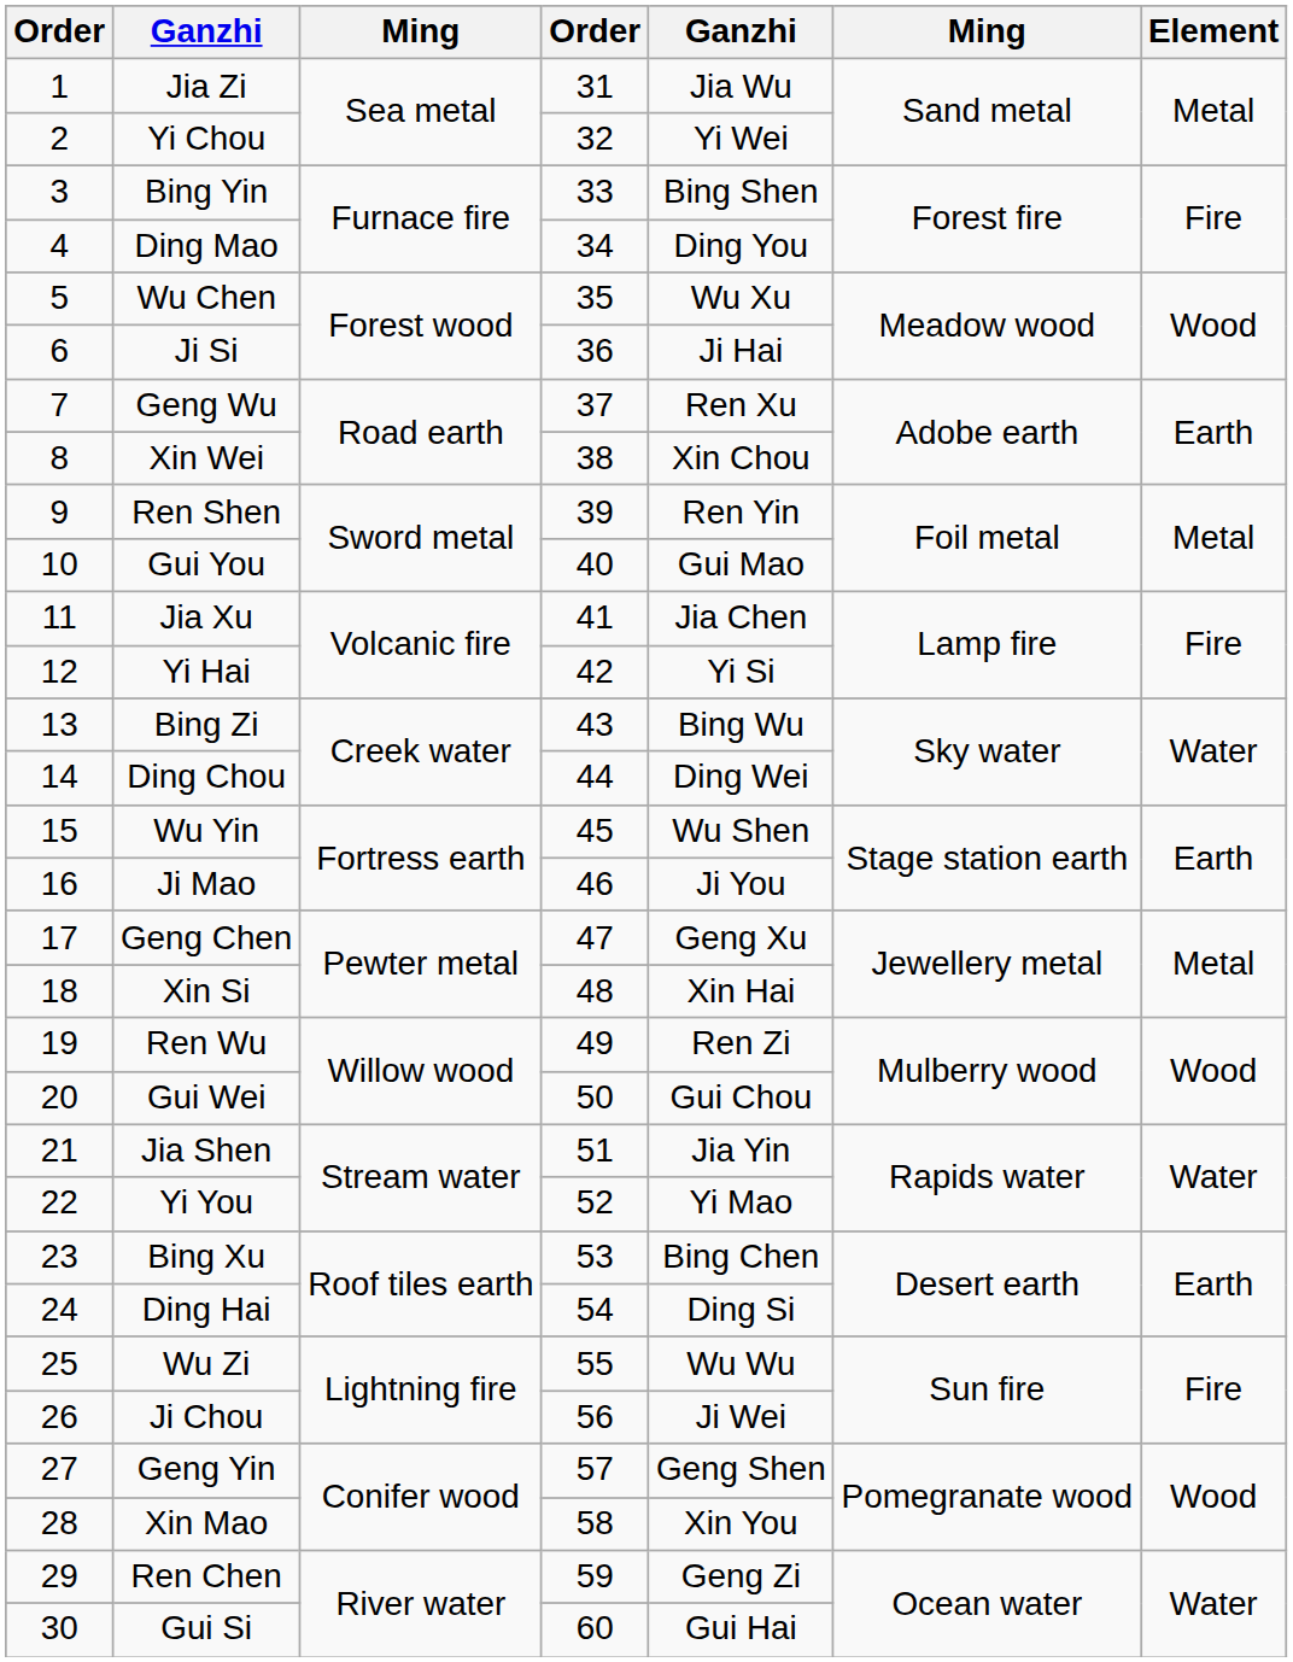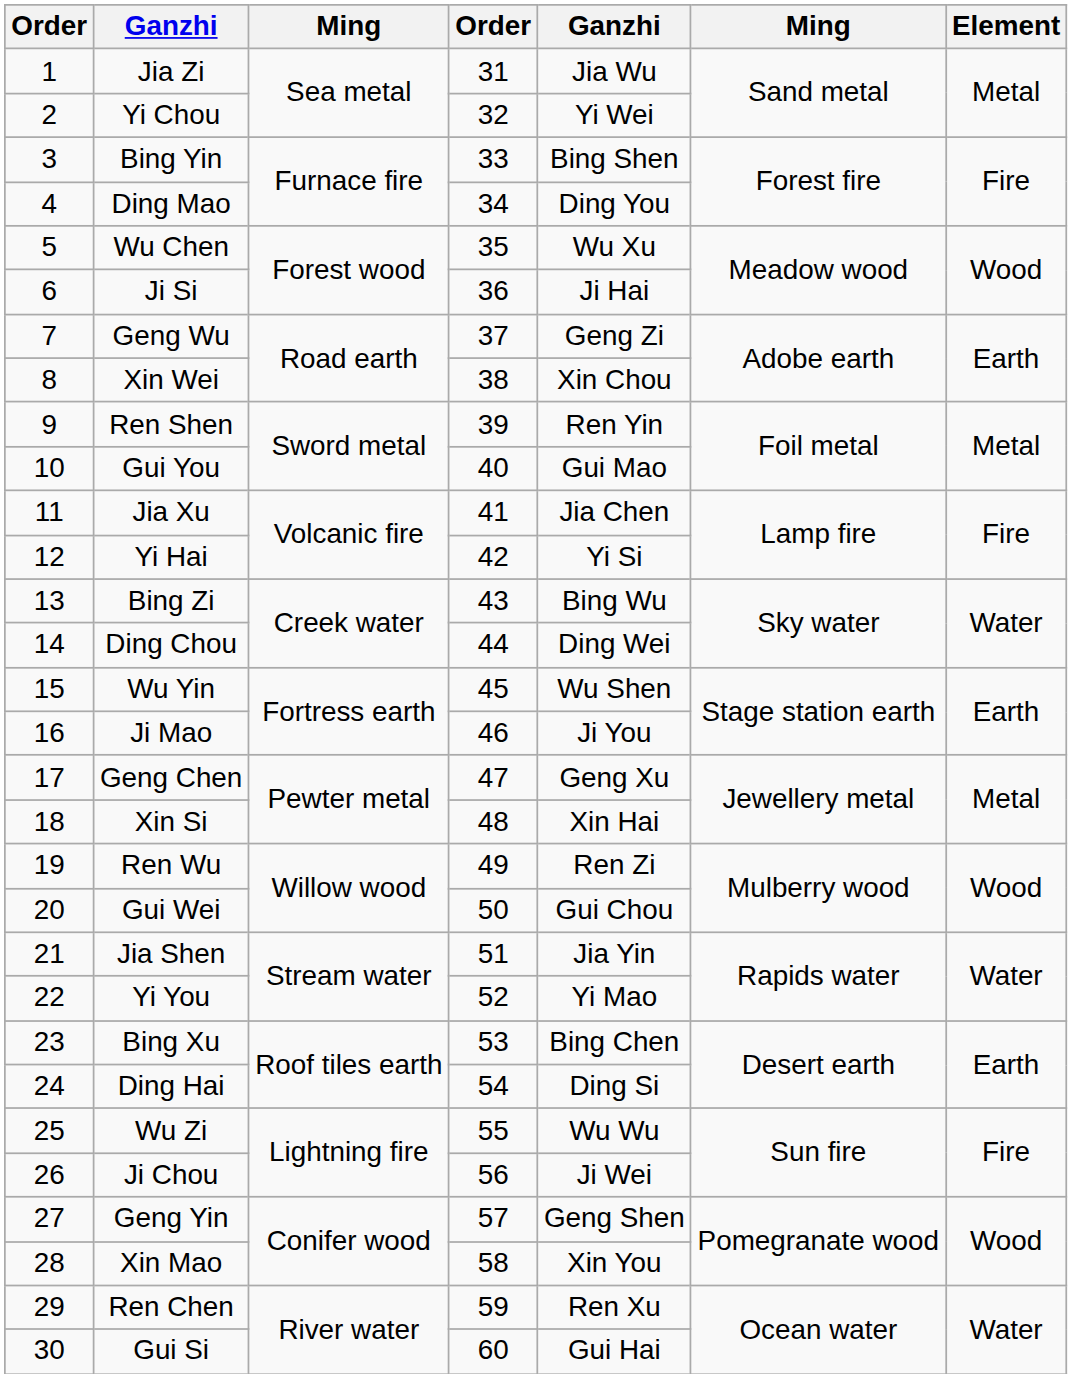Geng Wu | column 5: Ren Xu -> Geng Zi
Ren Chen | column 5: Geng Zi -> Ren Xu
